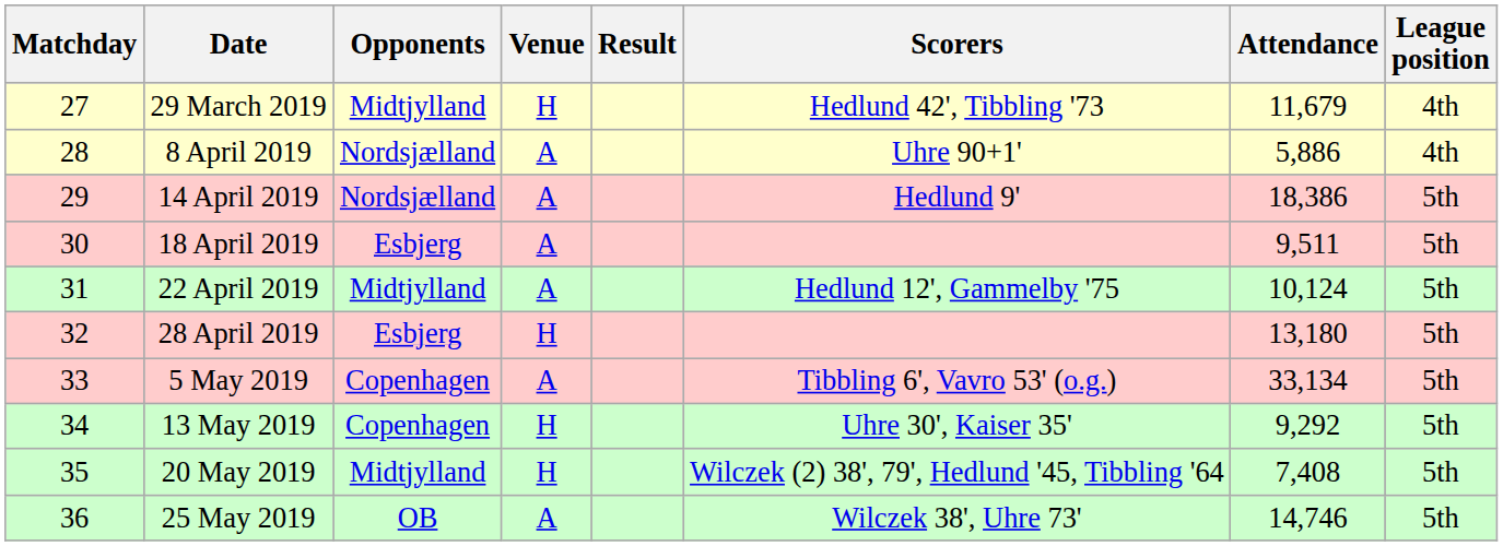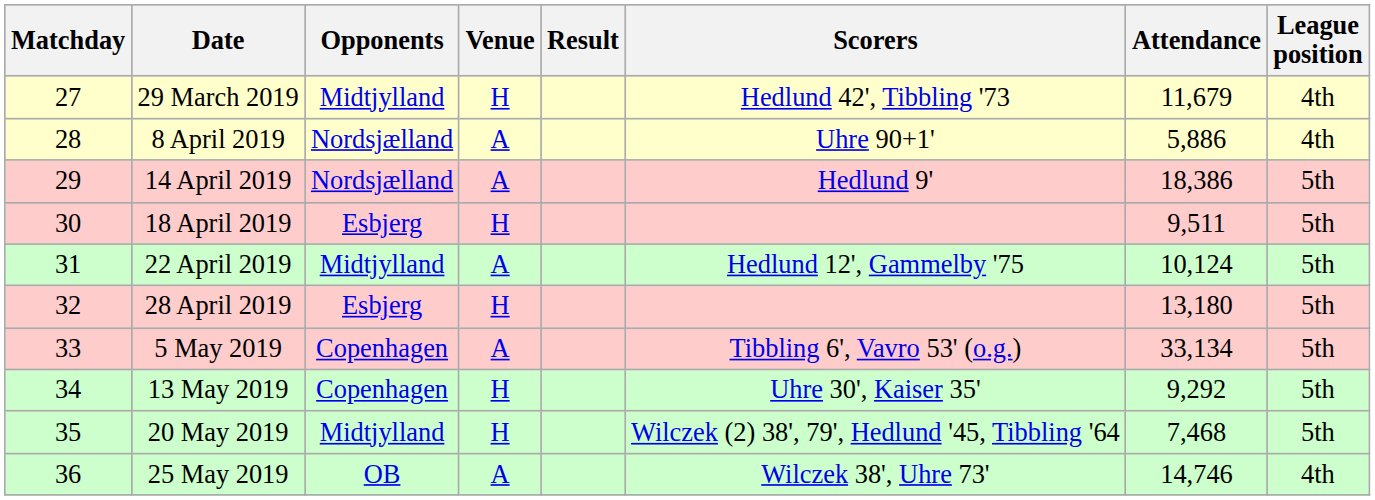18 April 2019 | Venue: A -> H
20 May 2019 | Attendance: 7,408 -> 7,468
25 May 2019 | League position: 5th -> 4th
